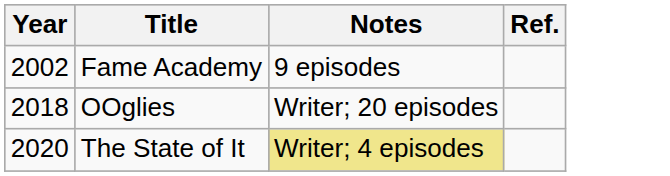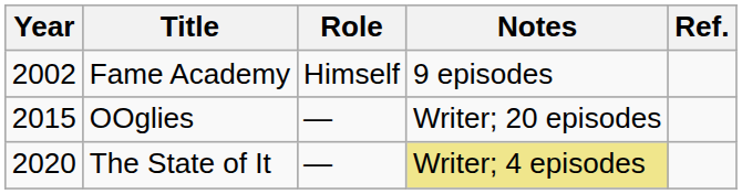+ column: Role | Himself | — | —
OOglies | Year: 2018 -> 2015
